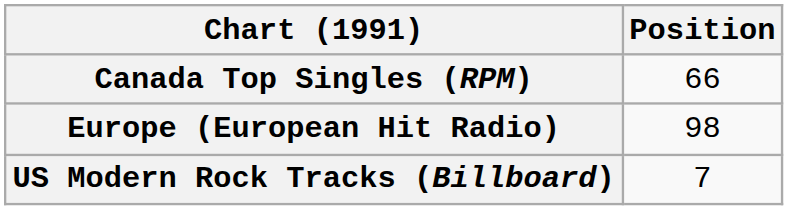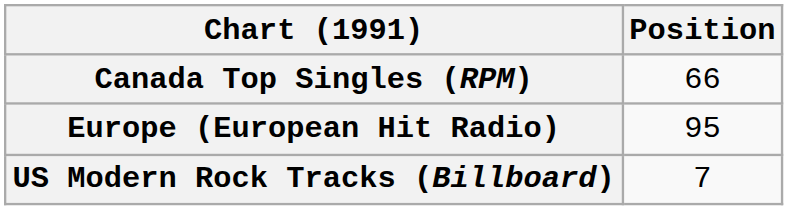Europe (European Hit Radio) | Position: 98 -> 95
